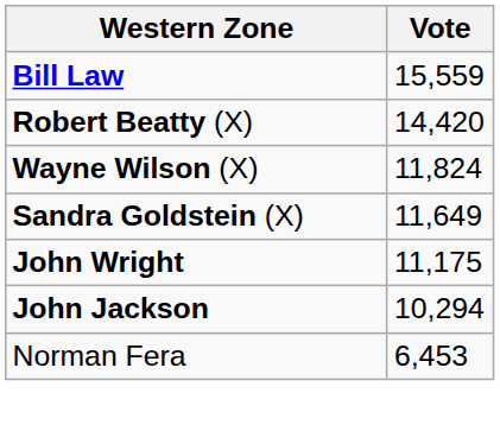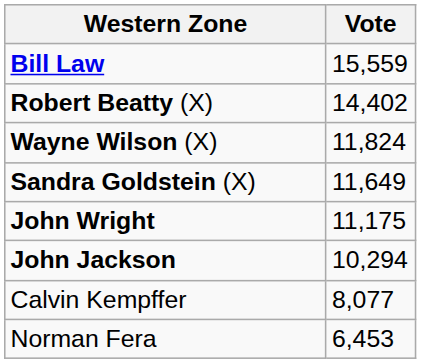Robert Beatty (X) | Vote: 14,420 -> 14,402
+ row: Calvin Kempffer | 8,077
